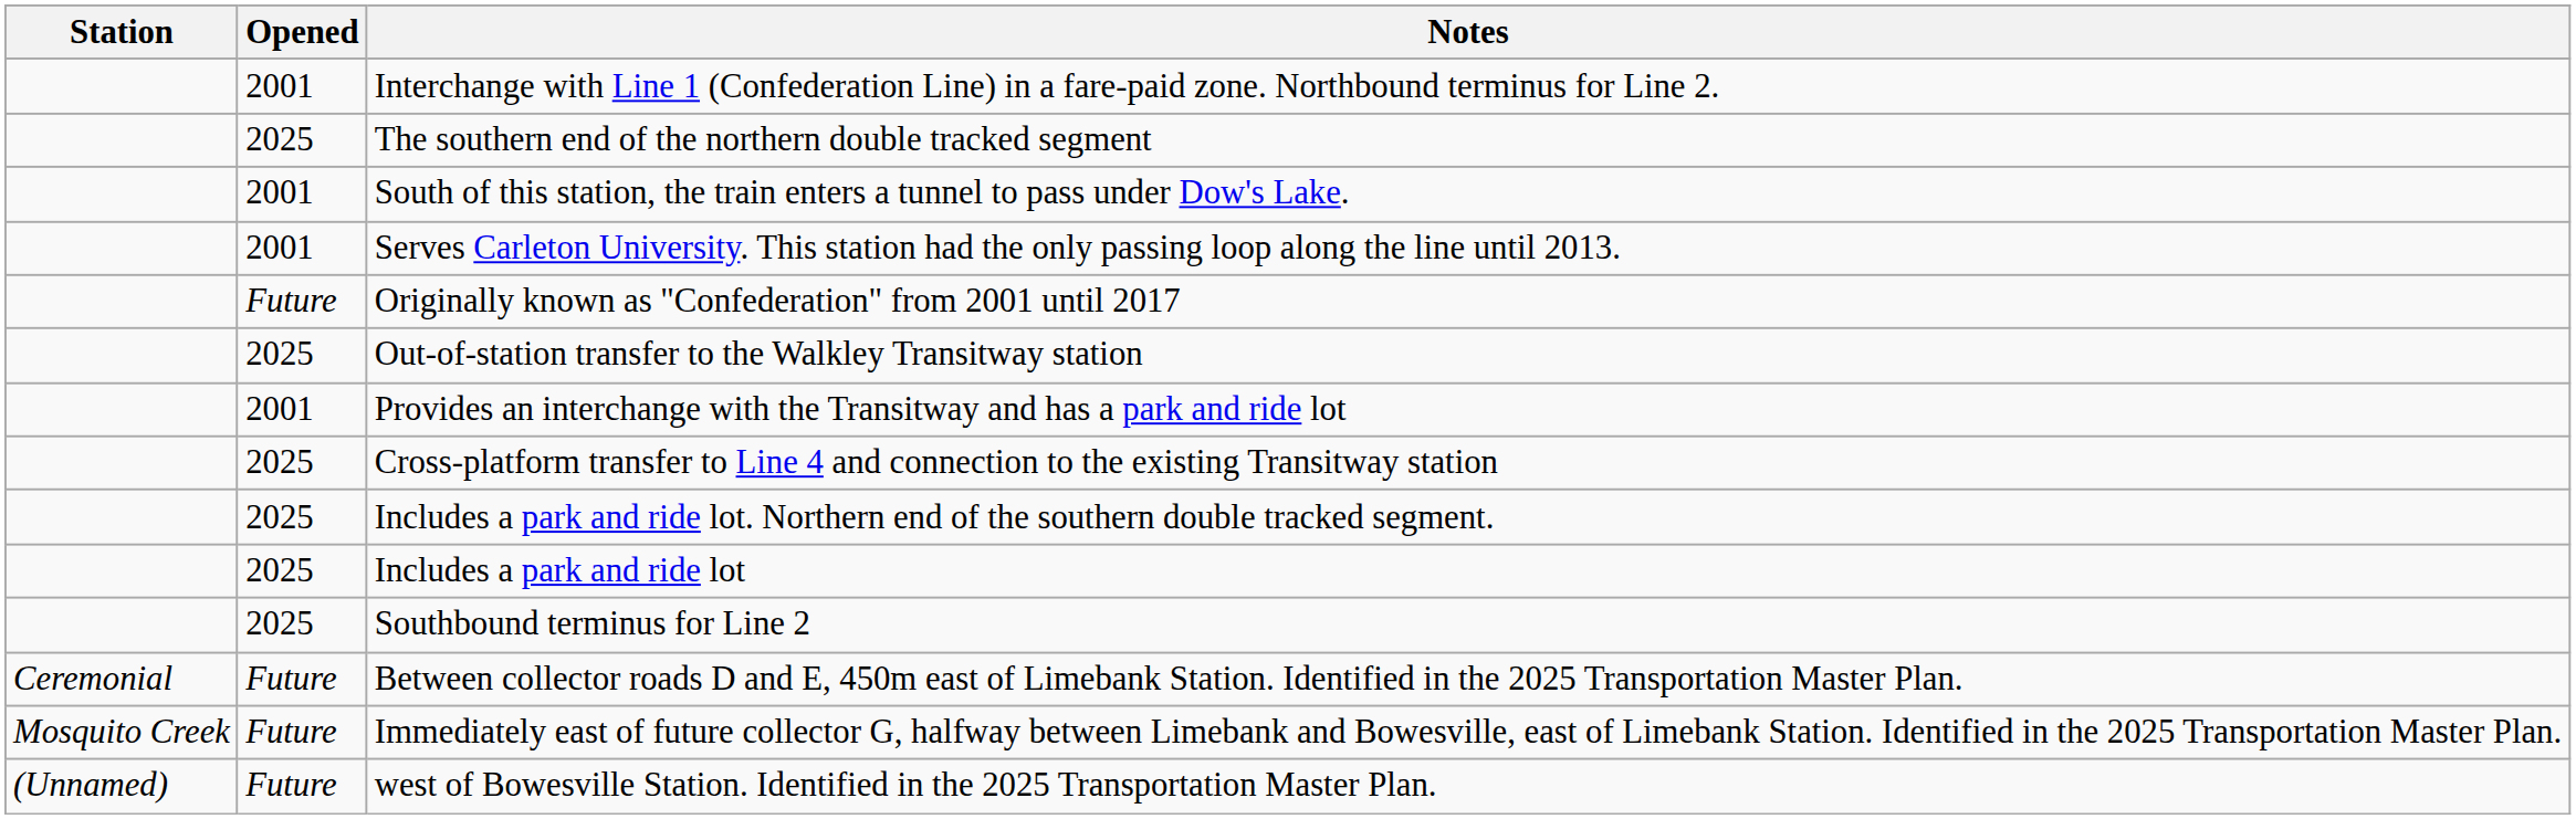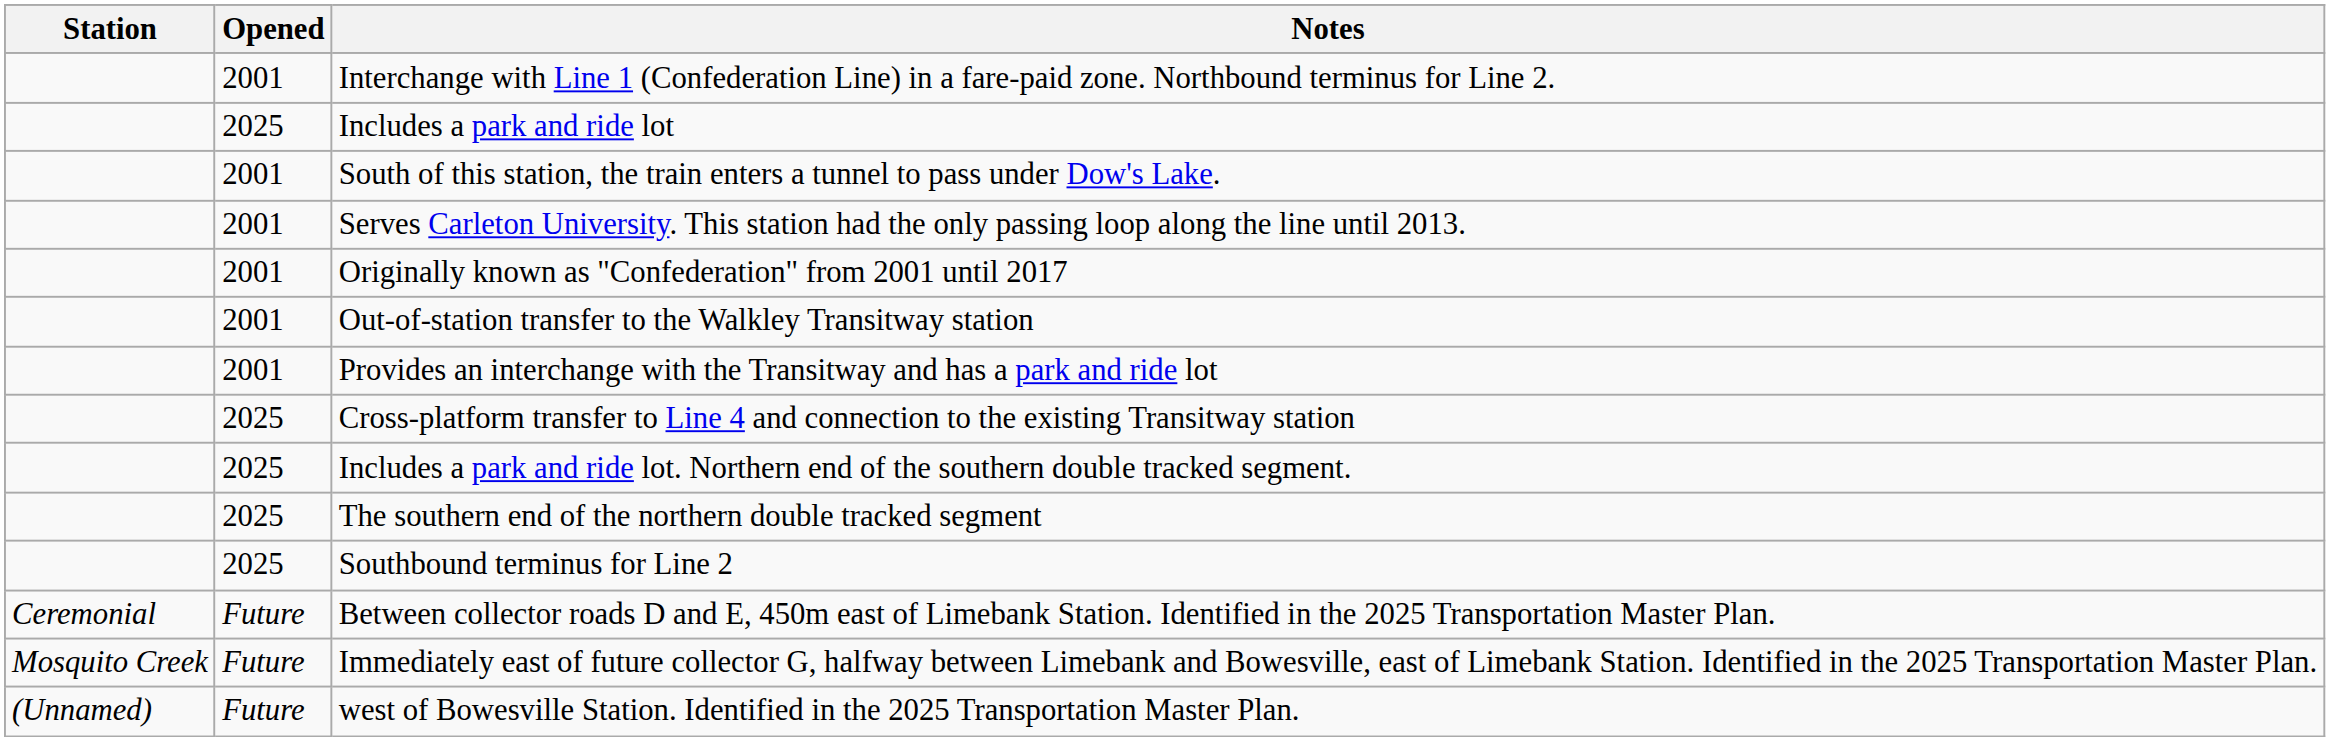rows swapped: The southern end of the northern double tracked segment <-> Includes a park and ride lot
Originally known as "Confederation" from 2001 until 2017 | Opened: Future -> 2001
Out-of-station transfer to the Walkley Transitway station | Opened: 2025 -> 2001
